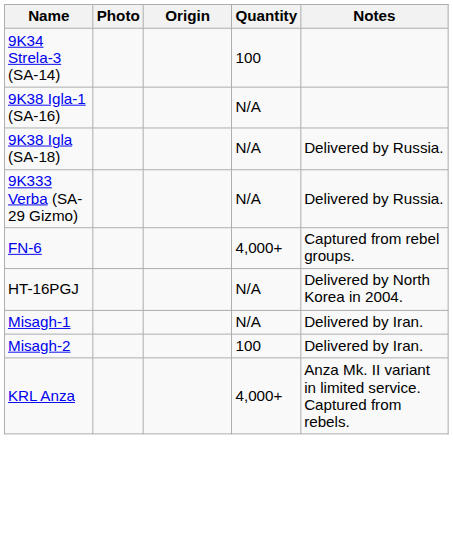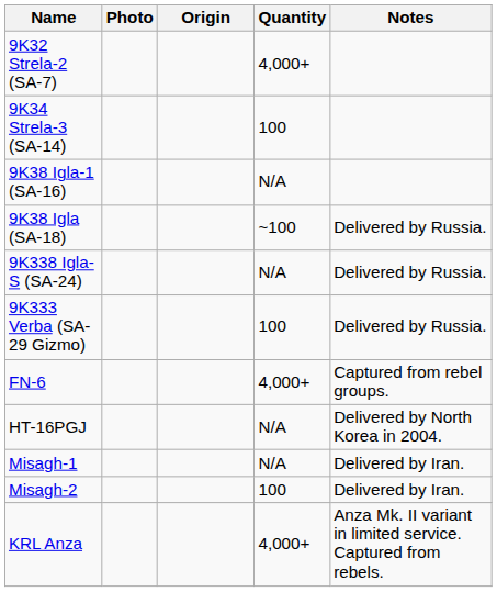+ row: 9K32 Strela-2 (SA-7) | 4,000+
9K38 Igla (SA-18) | Quantity: N/A -> ~100
+ row: 9K338 Igla-S (SA-24) | N/A | Delivered by Russia.
9K333 Verba (SA-29 Gizmo) | Quantity: N/A -> 100
